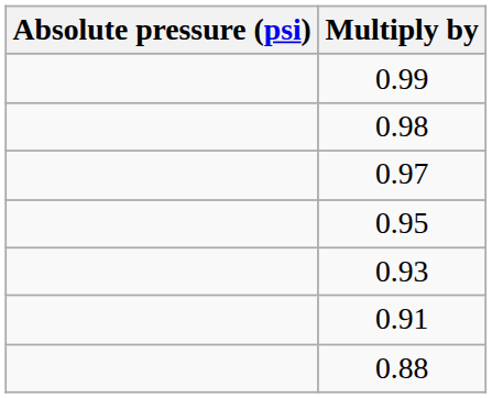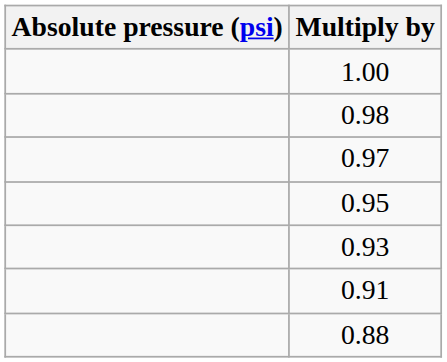+ row: 1.00
- row: 0.99
